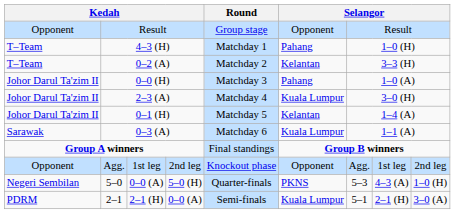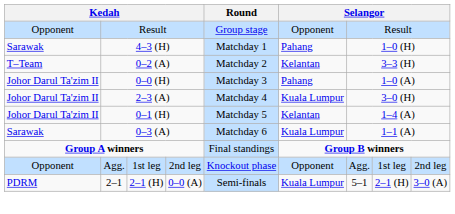4–3 (H) | column 1: T–Team -> Sarawak
- row: Negeri Sembilan | 5–0 | 0–0 (A) | 5–0 (H) | Quarter-finals | PKNS | 5–3 | 4–3 (A) | 1–0 (H)
